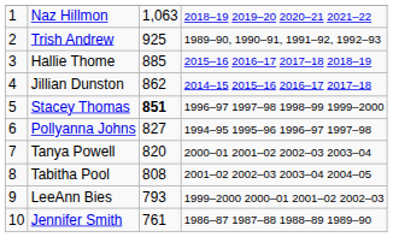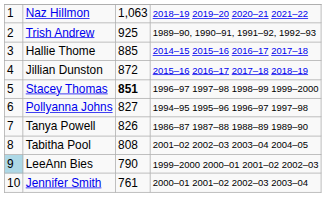Hallie Thome | column 4: 2015–16 2016–17 2017–18 2018–19 -> 2014–15 2015–16 2016–17 2017–18
Jillian Dunston | column 3: 862 -> 872
Jillian Dunston | column 4: 2014–15 2015–16 2016–17 2017–18 -> 2015–16 2016–17 2017–18 2018–19
Tanya Powell | column 3: 820 -> 826
Tanya Powell | column 4: 2000–01 2001–02 2002–03 2003–04 -> 1986–87 1987–88 1988–89 1989–90
LeeAnn Bies | column 1: no background -> lightblue background
LeeAnn Bies | column 3: 793 -> 790
Jennifer Smith | column 4: 1986–87 1987–88 1988–89 1989–90 -> 2000–01 2001–02 2002–03 2003–04
